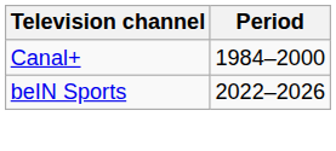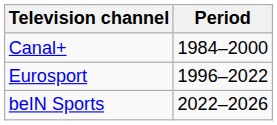+ row: Eurosport | 1996–2022
